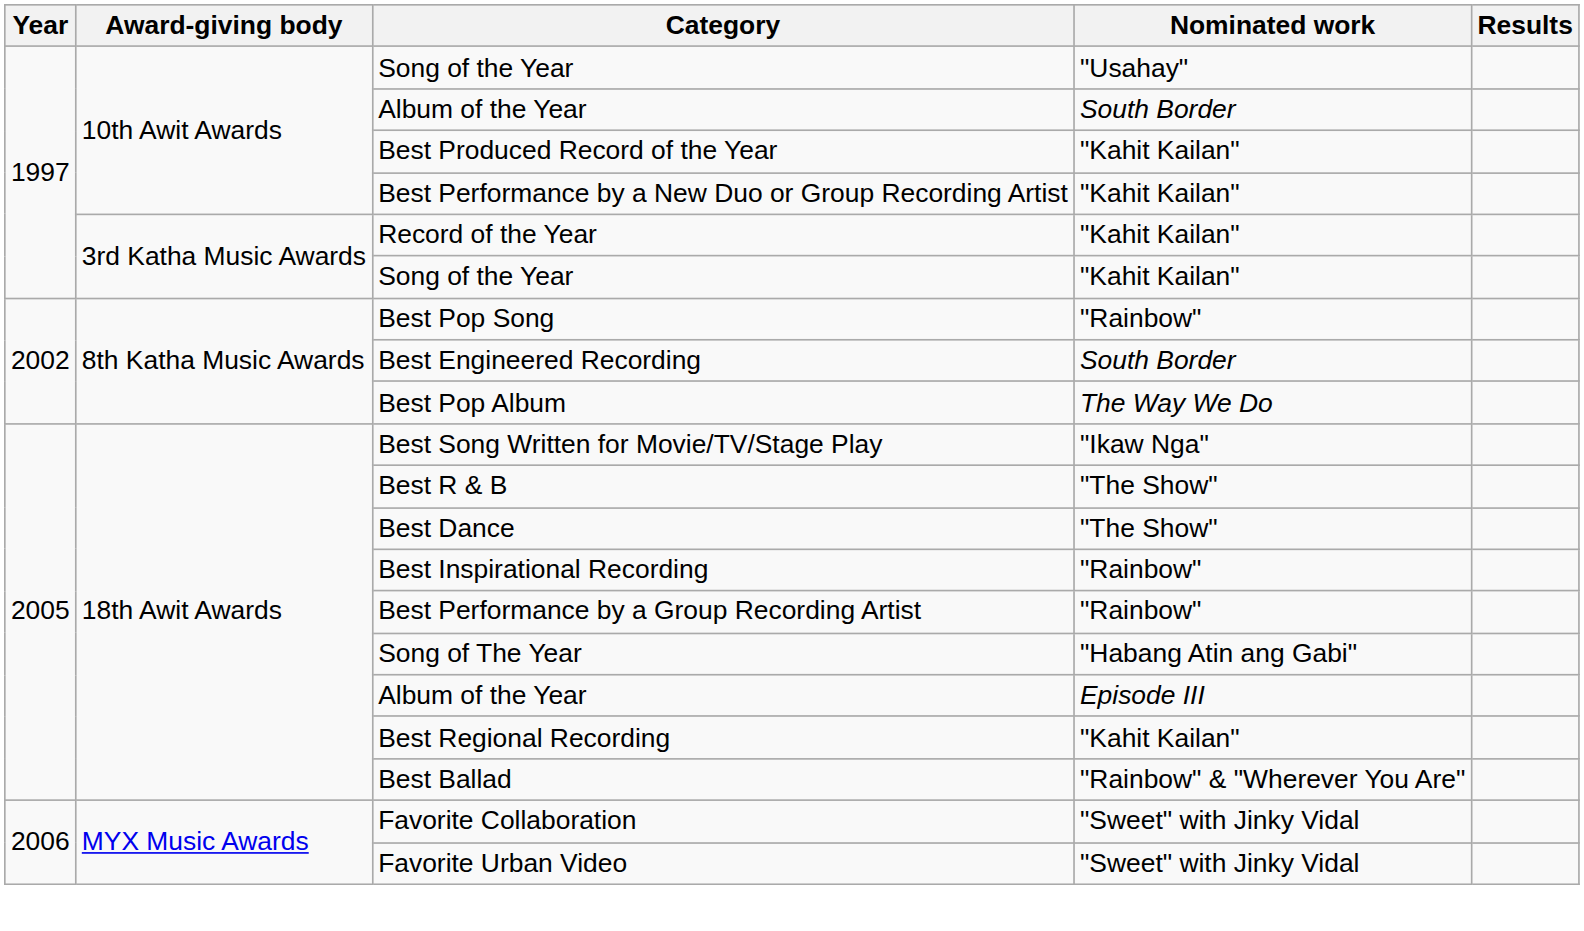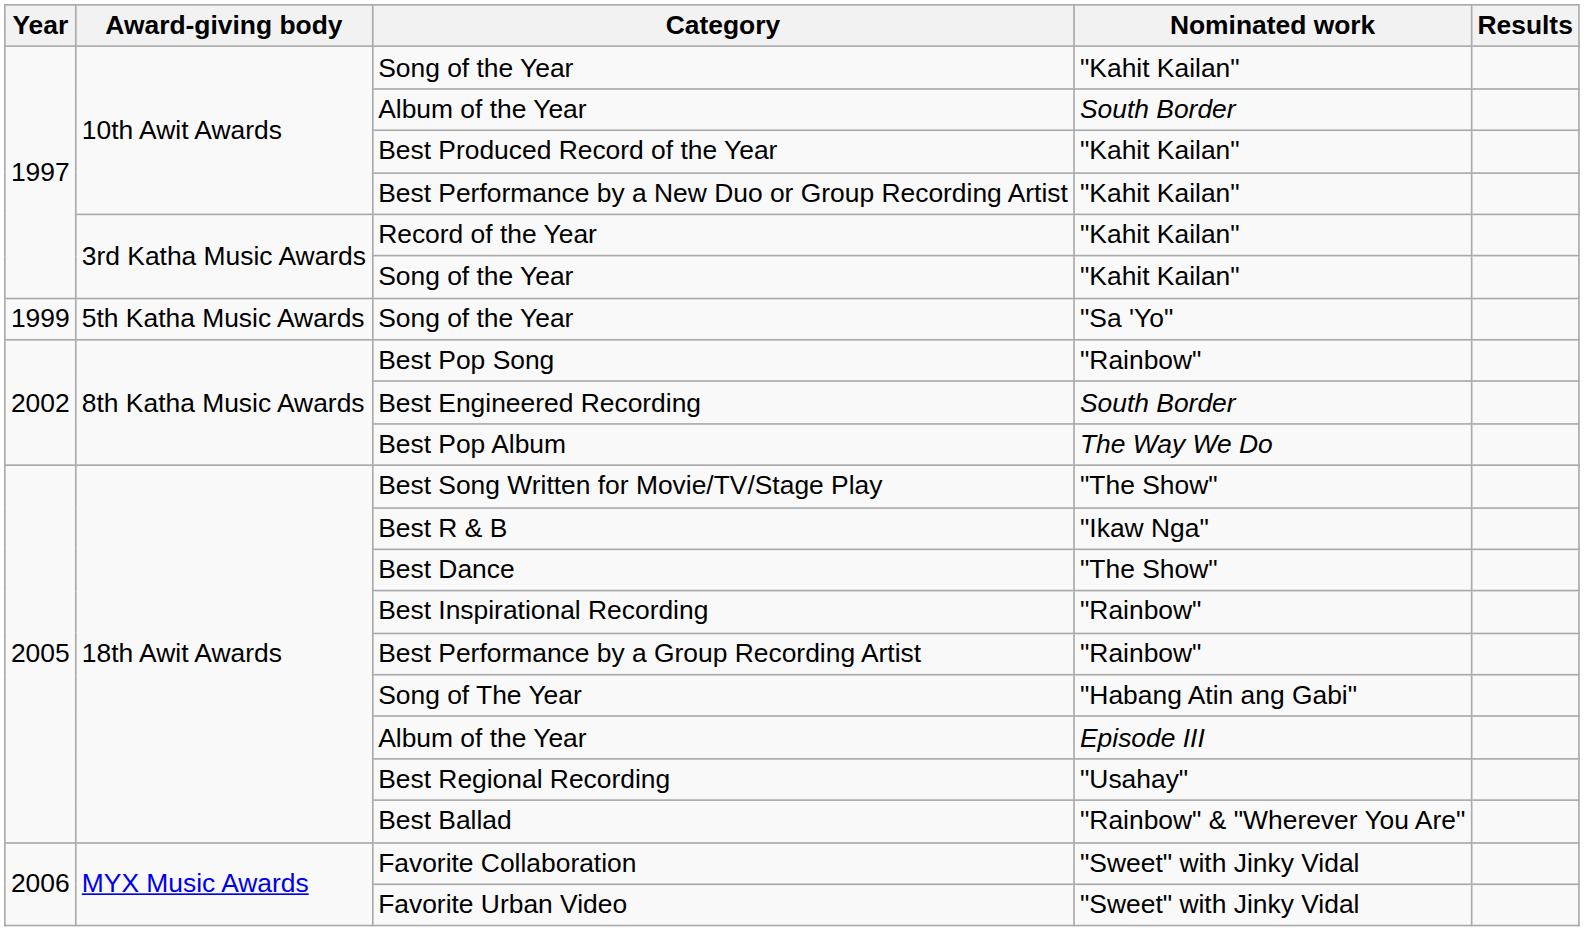10th Awit Awards / Song of the Year | Nominated work: "Usahay" -> "Kahit Kailan"
+ row: 1999 | 5th Katha Music Awards | Song of the Year | "Sa 'Yo"
Best Song Written for Movie/TV/Stage Play | Nominated work: "Ikaw Nga" -> "The Show"
Best R & B | Nominated work: "The Show" -> "Ikaw Nga"
Best Regional Recording | Nominated work: "Kahit Kailan" -> "Usahay"
